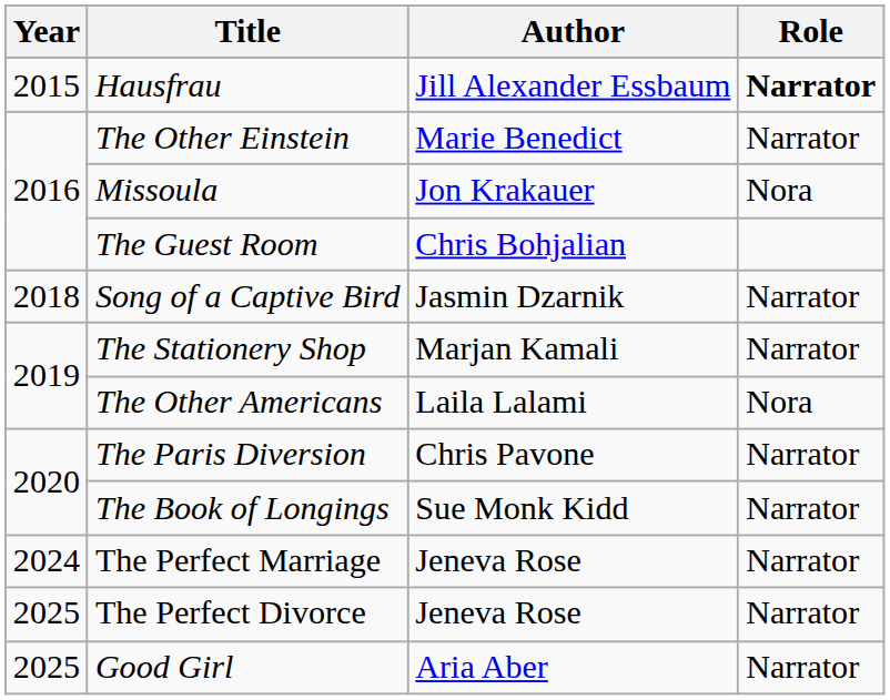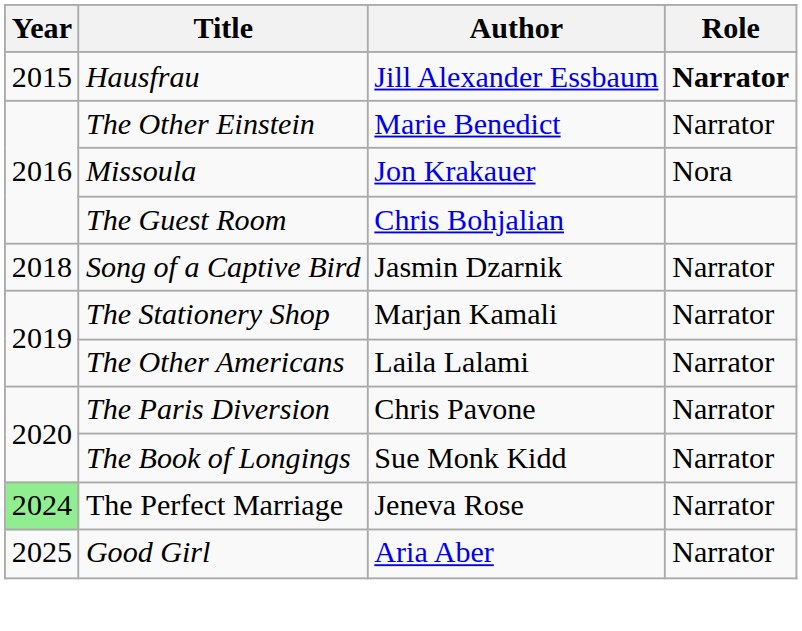The Other Americans | Role: Nora -> Narrator
The Perfect Marriage | Year: no background -> lightgreen background
- row: 2025 | The Perfect Divorce | Jeneva Rose | Narrator
